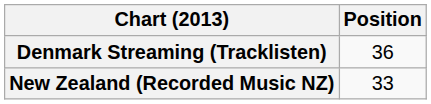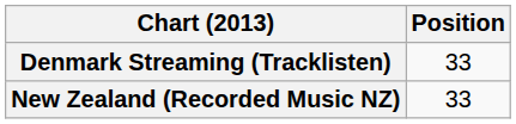Denmark Streaming (Tracklisten) | Position: 36 -> 33
